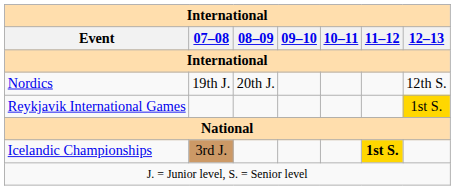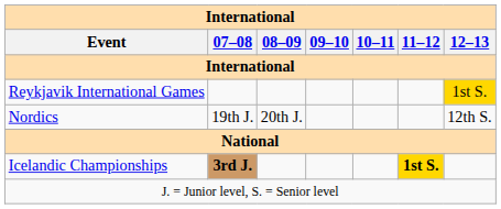rows swapped: Nordics <-> Reykjavik International Games
Icelandic Championships | 07–08: normal -> bold
